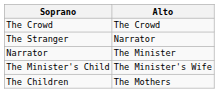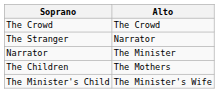rows swapped: The Minister's Child <-> The Children
